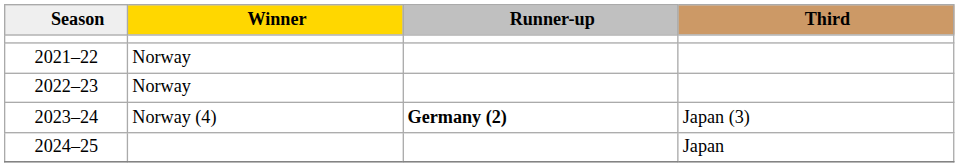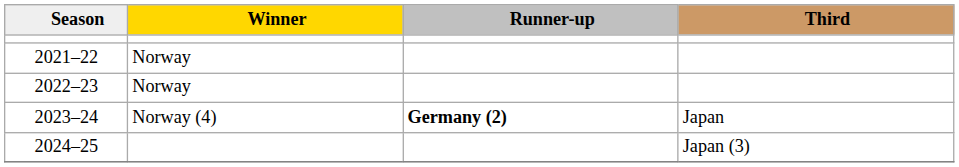2023–24 | Third: Japan (3) -> Japan
2024–25 | Third: Japan -> Japan (3)
